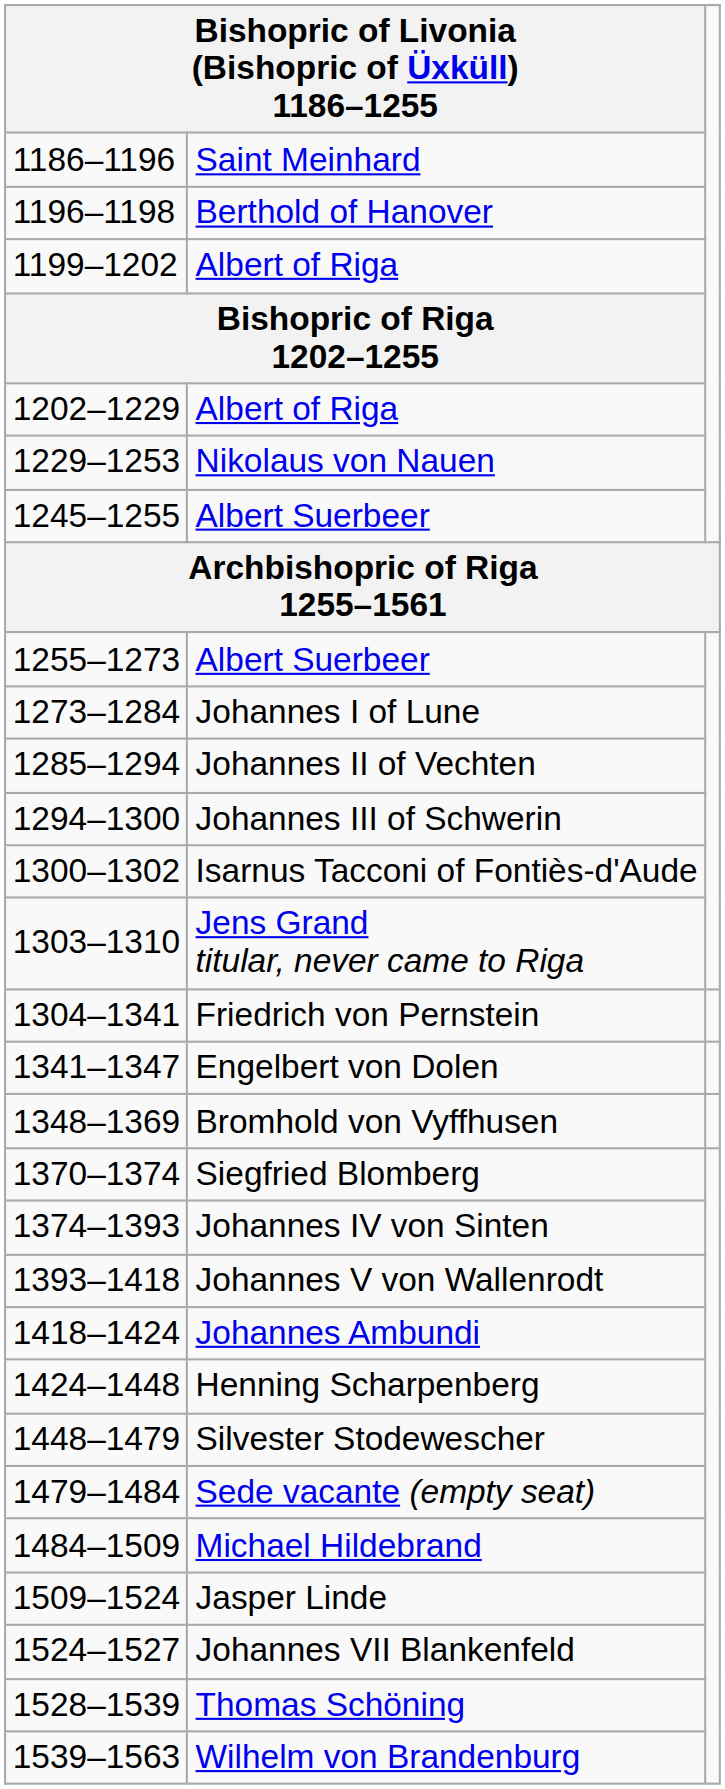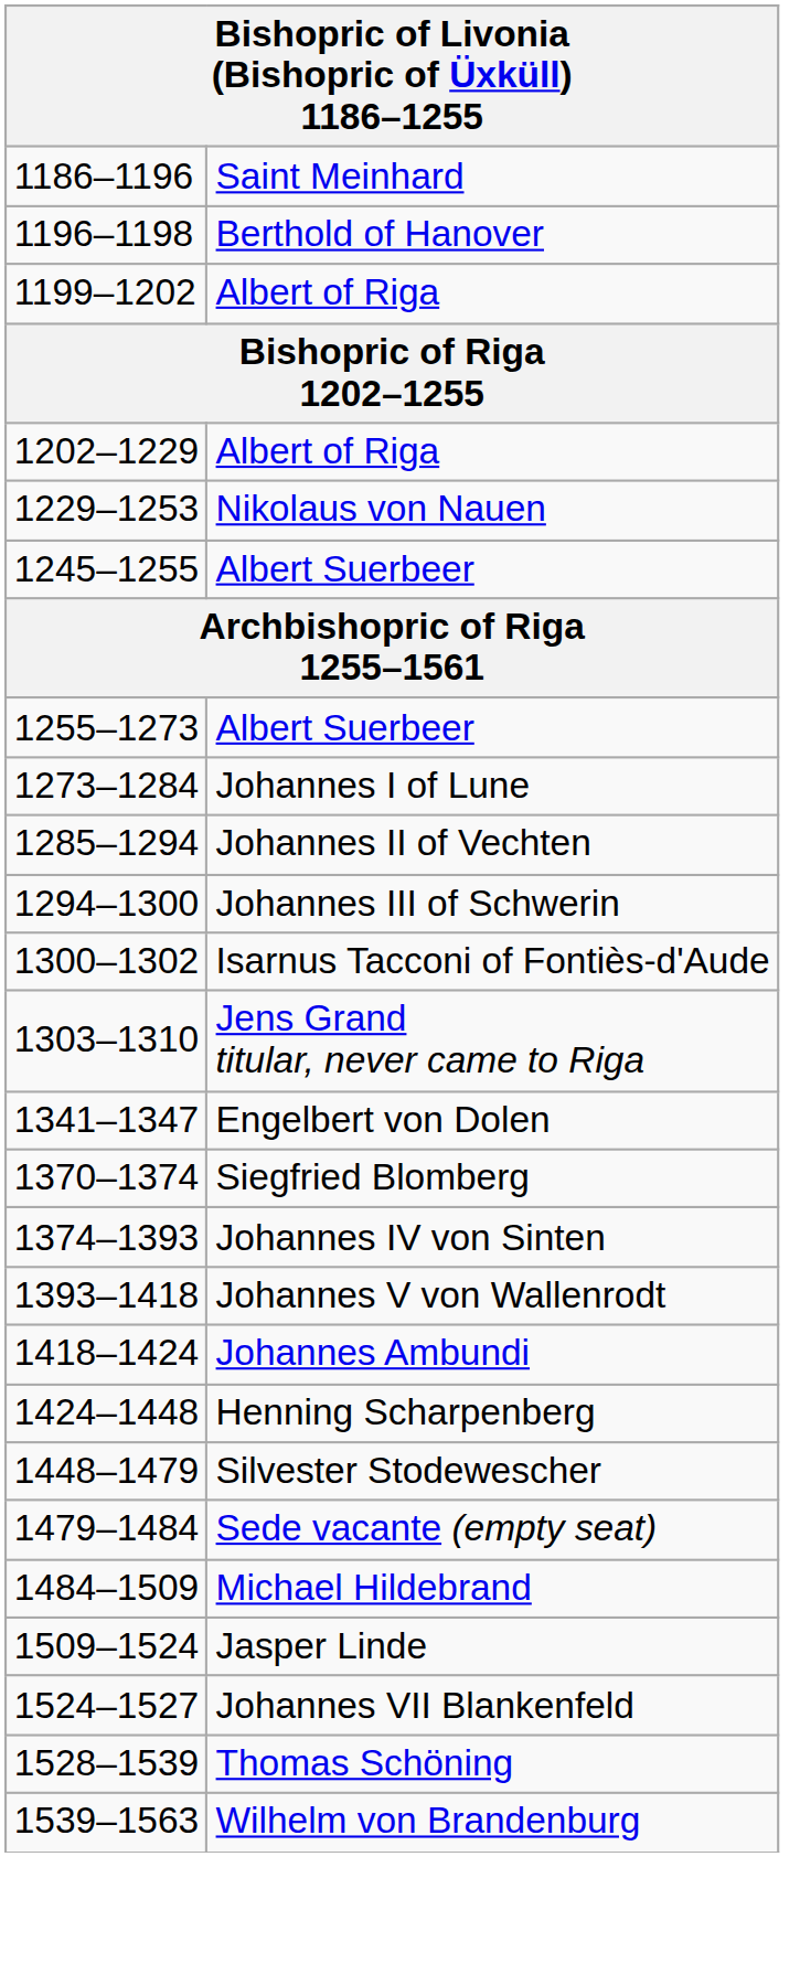- row: 1304–1341 | Friedrich von Pernstein
- row: 1348–1369 | Bromhold von Vyffhusen
